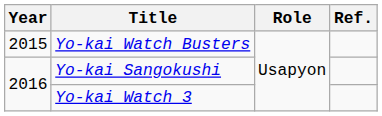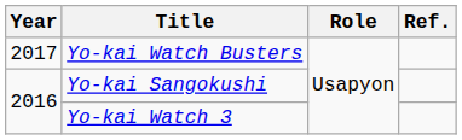Yo-kai Watch Busters | Year: 2015 -> 2017
